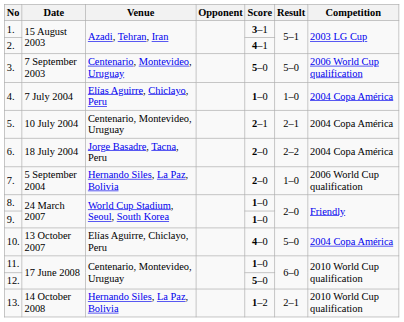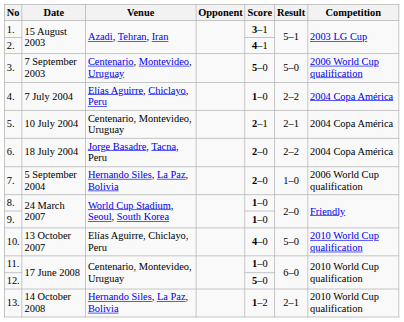4. | Result: 1–0 -> 2–2
10. | Competition: 2004 Copa América -> 2010 World Cup qualification
